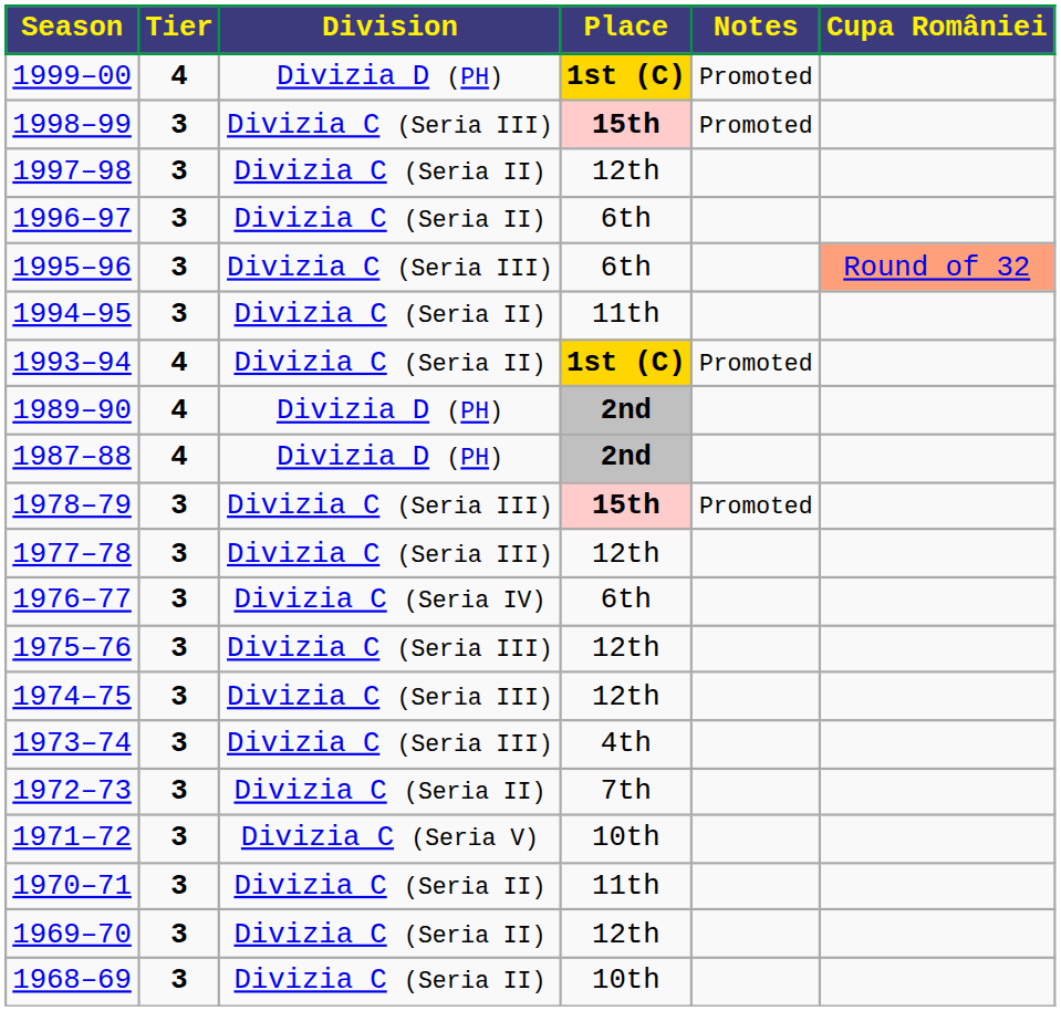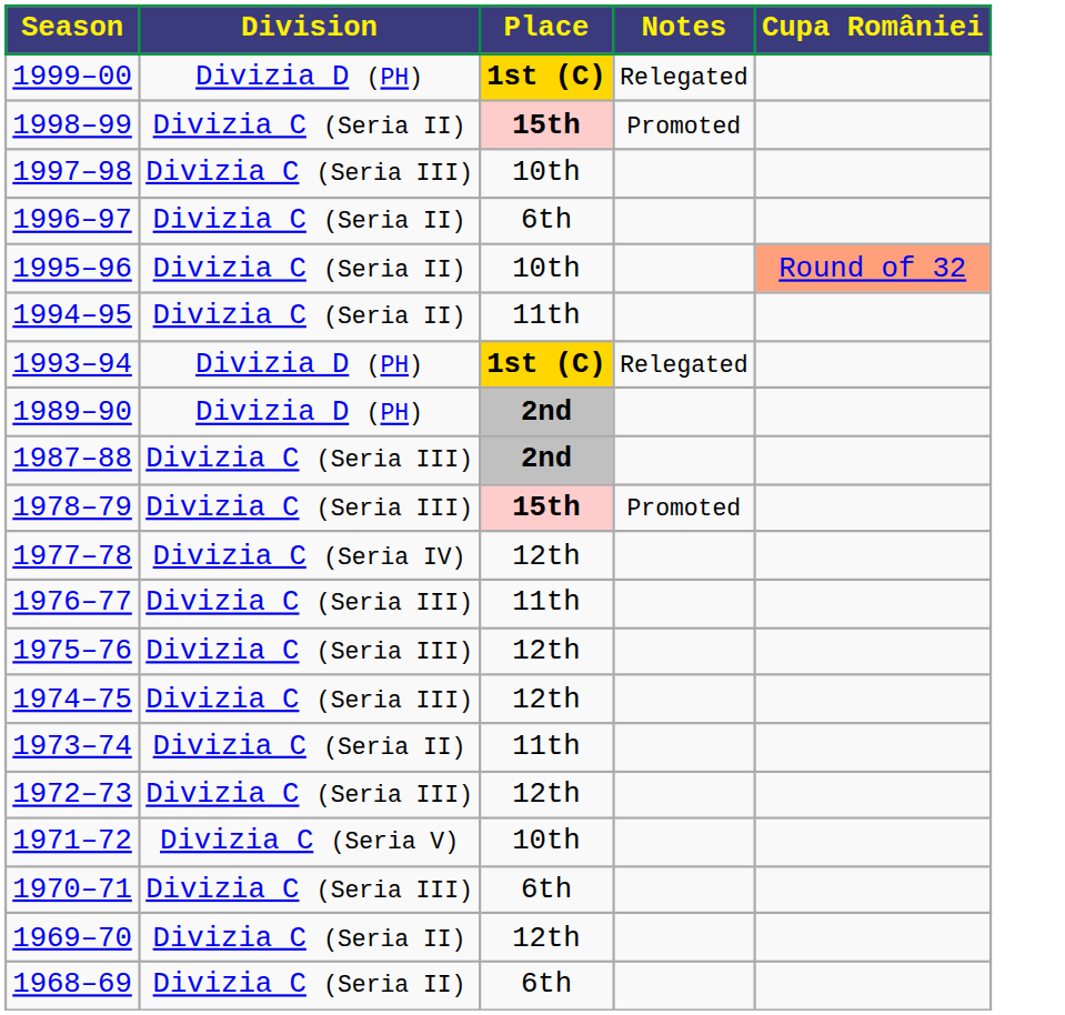- column: Tier | 4 | 3 | 3 | 3 | 3 | 3 | 4 | 4 | 4 | 3 | 3 | 3 | 3 | 3 | 3 | 3 | 3 | 3 | 3 | 3
1999–00 | Notes: Promoted -> Relegated
1998–99 | Division: Divizia C (Seria III) -> Divizia C (Seria II)
1997–98 | Division: Divizia C (Seria II) -> Divizia C (Seria III)
1997–98 | Place: 12th -> 10th
1995–96 | Division: Divizia C (Seria III) -> Divizia C (Seria II)
1995–96 | Place: 6th -> 10th
1993–94 | Division: Divizia C (Seria II) -> Divizia D (PH)
1993–94 | Notes: Promoted -> Relegated
1987–88 | Division: Divizia D (PH) -> Divizia C (Seria III)
1977–78 | Division: Divizia C (Seria III) -> Divizia C (Seria IV)
1976–77 | Division: Divizia C (Seria IV) -> Divizia C (Seria III)
1976–77 | Place: 6th -> 11th
1973–74 | Division: Divizia C (Seria III) -> Divizia C (Seria II)
1973–74 | Place: 4th -> 11th
1972–73 | Division: Divizia C (Seria II) -> Divizia C (Seria III)
1972–73 | Place: 7th -> 12th
1970–71 | Division: Divizia C (Seria II) -> Divizia C (Seria III)
1970–71 | Place: 11th -> 6th
1968–69 | Place: 10th -> 6th
